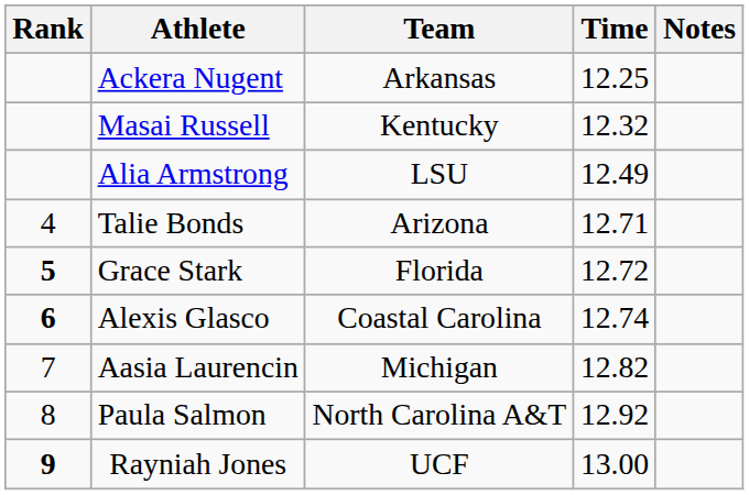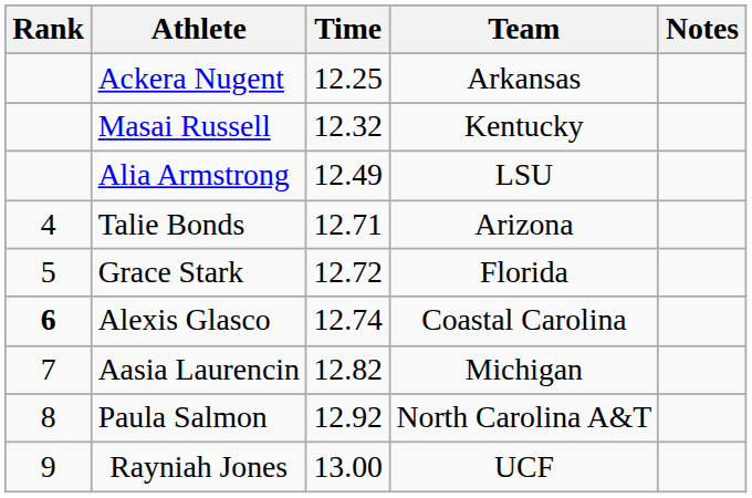columns swapped: Team <-> Time
Grace Stark | Rank: bold -> normal
Rayniah Jones | Rank: bold -> normal
